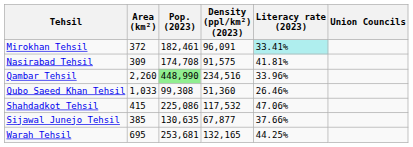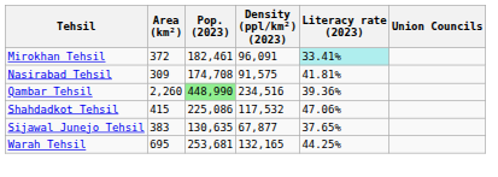Qambar Tehsil | Literacy rate (2023): 33.96% -> 39.36%
- row: Qubo Saeed Khan Tehsil | 1,033 | 99,308 | 51,360 | 26.46%
Sijawal Junejo Tehsil | Area (km²): 385 -> 383
Sijawal Junejo Tehsil | Literacy rate (2023): 37.66% -> 37.65%
